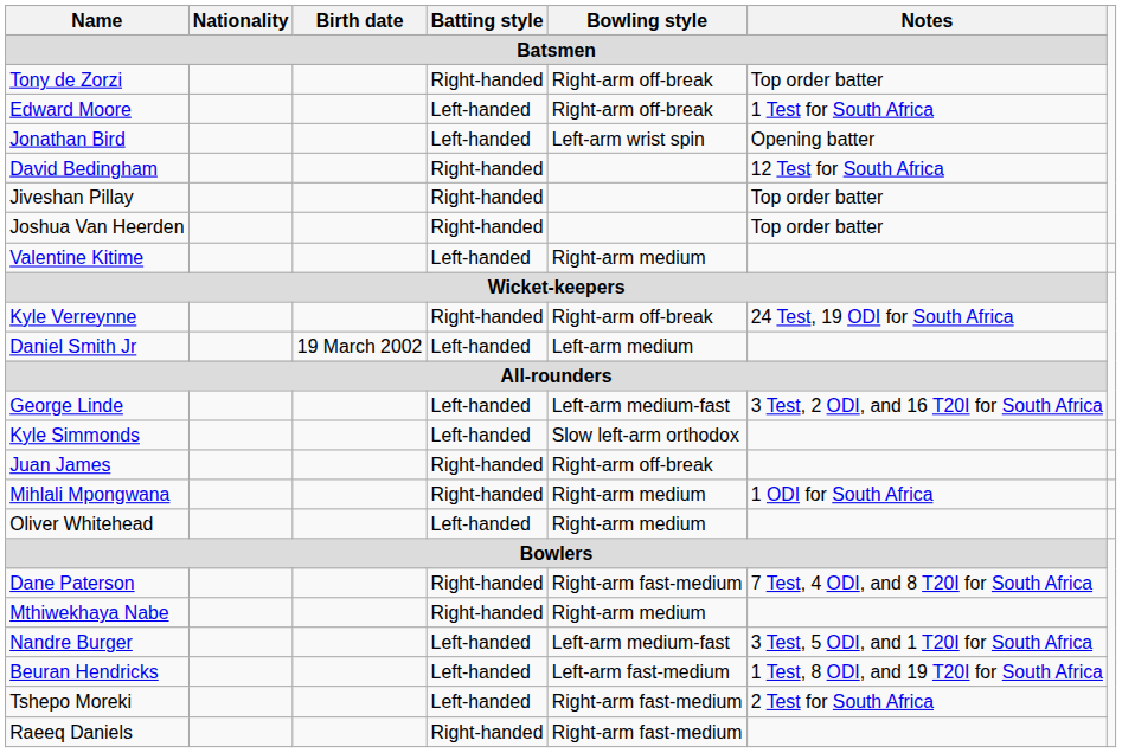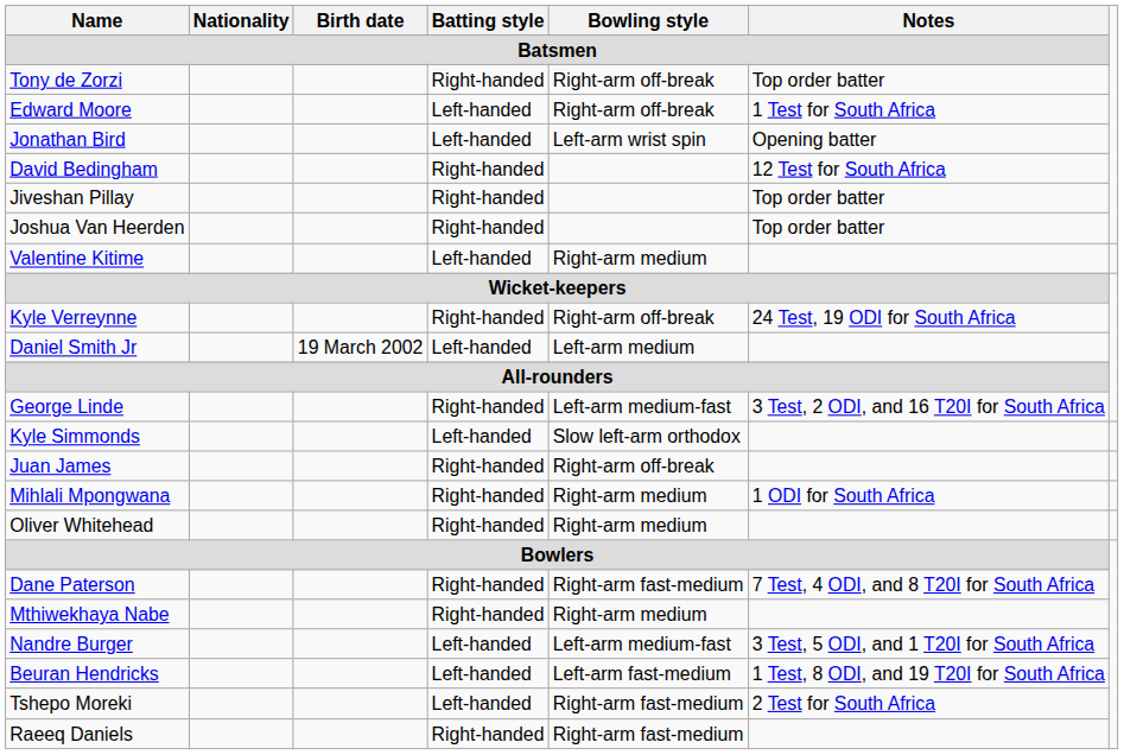George Linde | Batting style / Batsmen: Left-handed -> Right-handed
Oliver Whitehead | Batting style / Batsmen: Left-handed -> Right-handed
